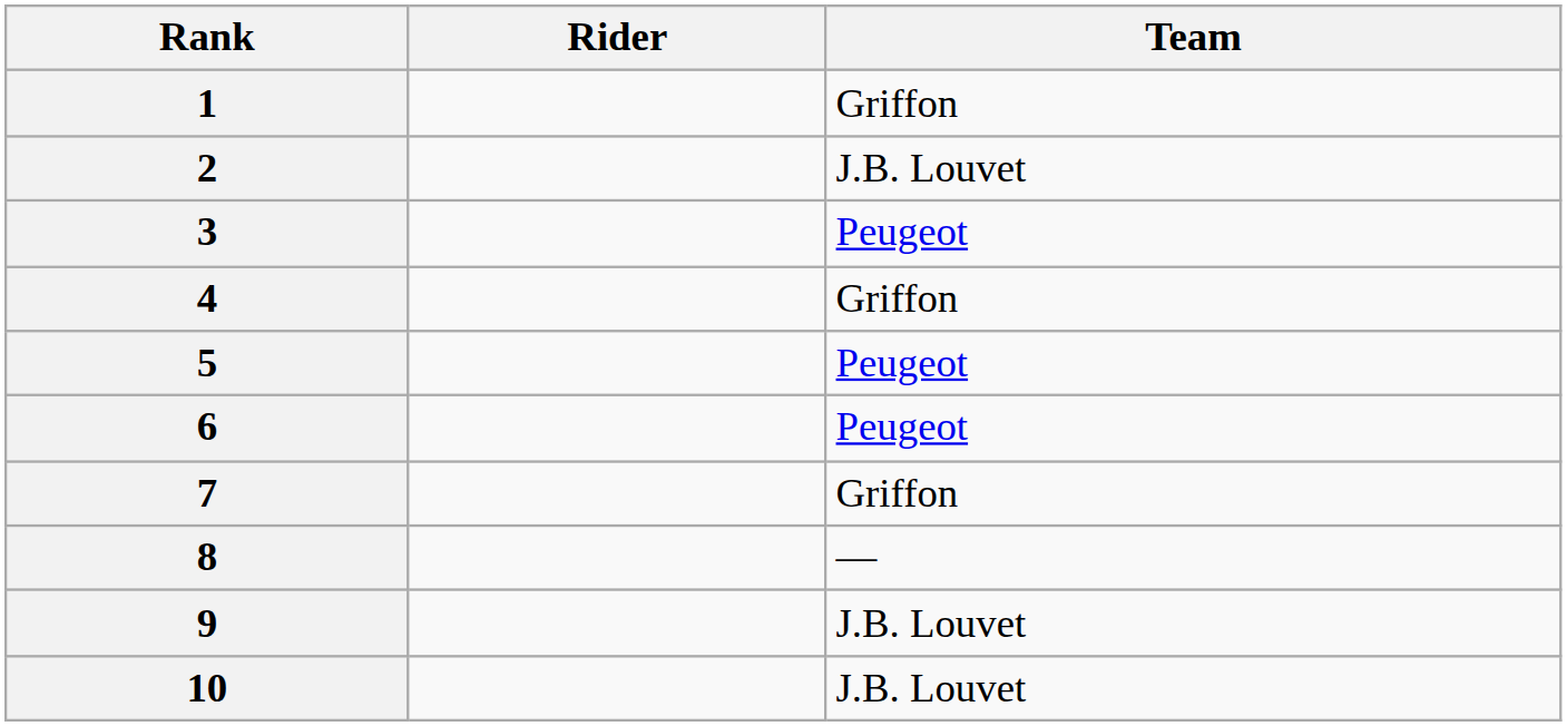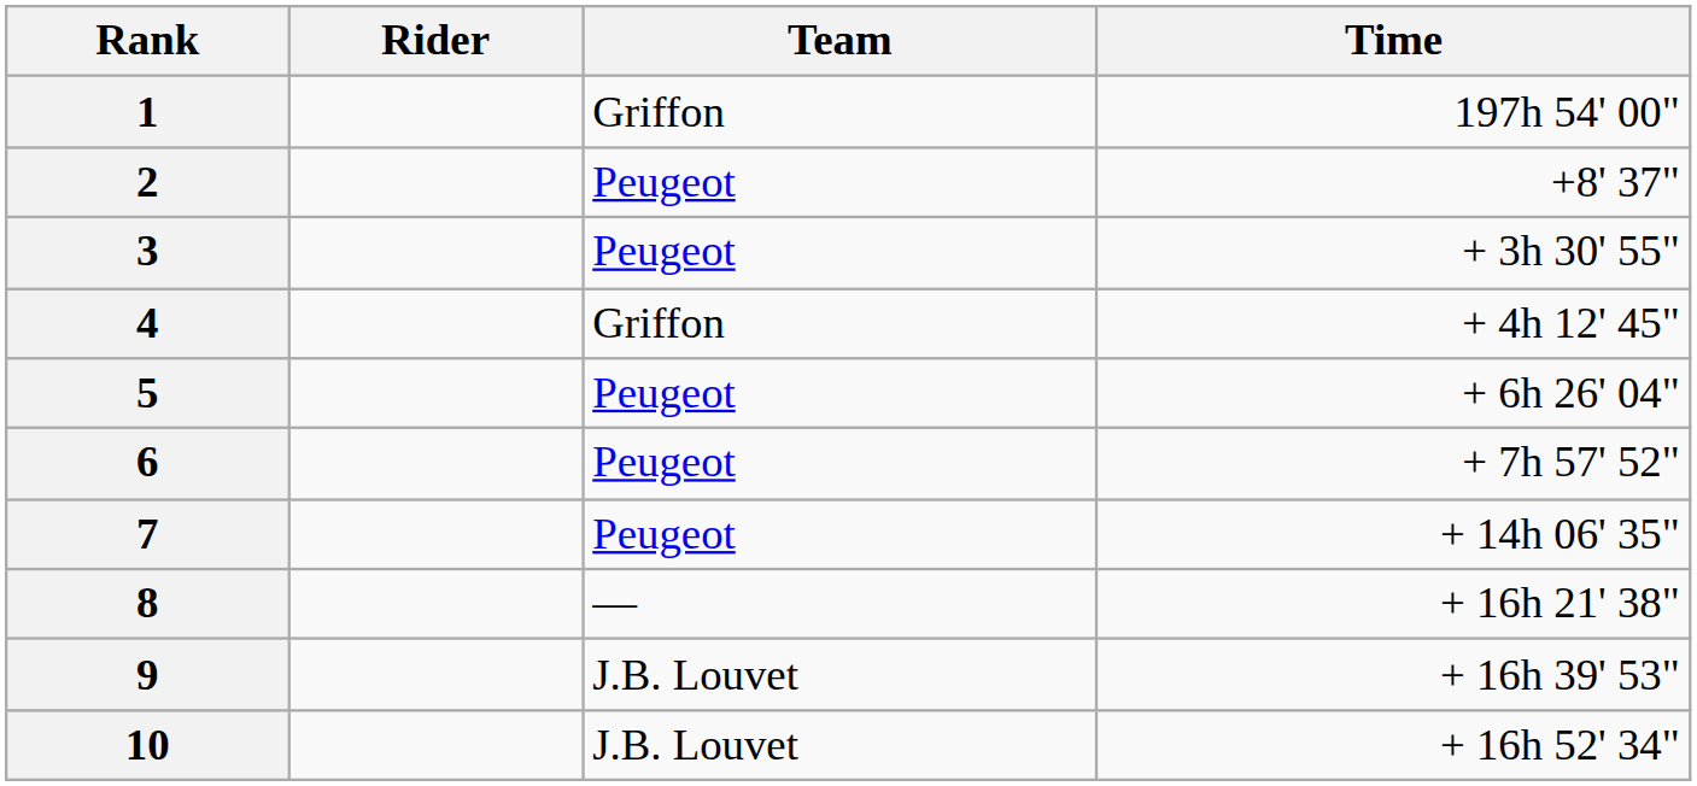+ column: Time | 197h 54' 00" | +8' 37" | + 3h 30' 55" | + 4h 12' 45" | + 6h 26' 04" | + 7h 57' 52" | + 14h 06' 35" | + 16h 21' 38" | + 16h 39' 53" | + 16h 52' 34"
2 | Team: J.B. Louvet -> Peugeot
7 | Team: Griffon -> Peugeot
